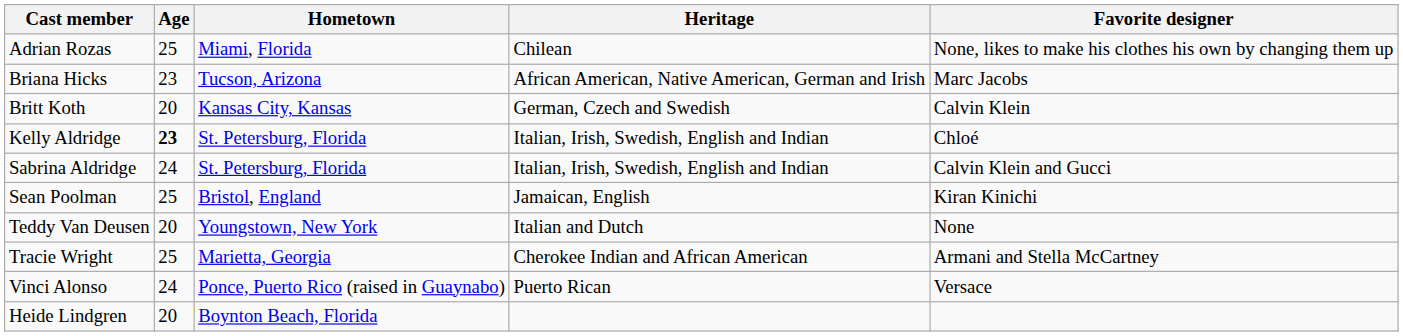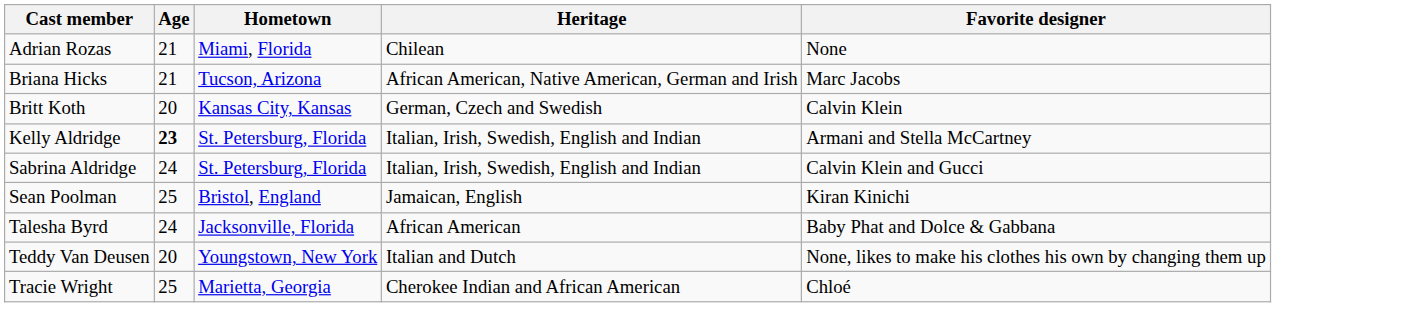Adrian Rozas | Age: 25 -> 21
Adrian Rozas | Favorite designer: None, likes to make his clothes his own by changing them up -> None
Briana Hicks | Age: 23 -> 21
Kelly Aldridge | Favorite designer: Chloé -> Armani and Stella McCartney
+ row: Talesha Byrd | 24 | Jacksonville, Florida | African American | Baby Phat and Dolce & Gabbana
Teddy Van Deusen | Favorite designer: None -> None, likes to make his clothes his own by changing them up
Tracie Wright | Favorite designer: Armani and Stella McCartney -> Chloé
- row: Vinci Alonso | 24 | Ponce, Puerto Rico (raised in Guaynabo) | Puerto Rican | Versace
- row: Heide Lindgren | 20 | Boynton Beach, Florida
